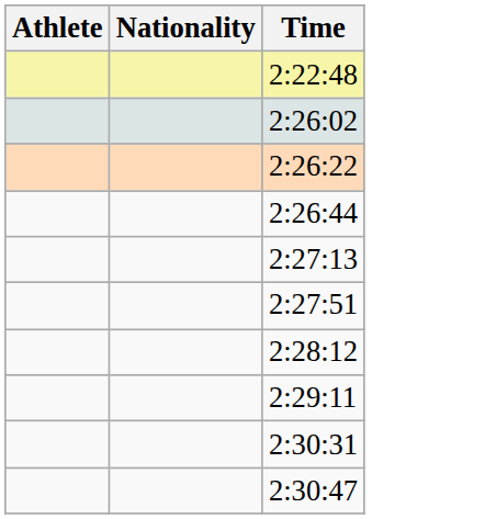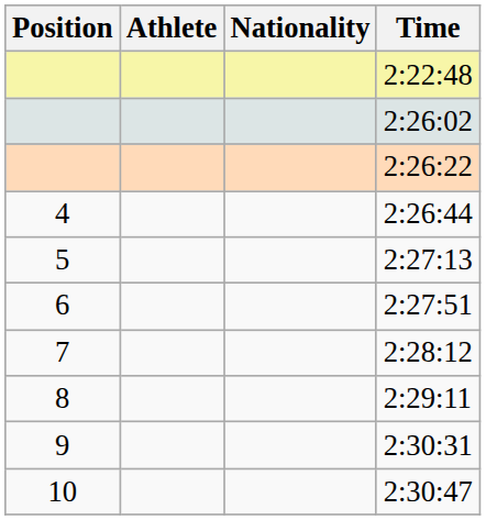+ column: Position | 4 | 5 | 6 | 7 | 8 | 9 | 10
